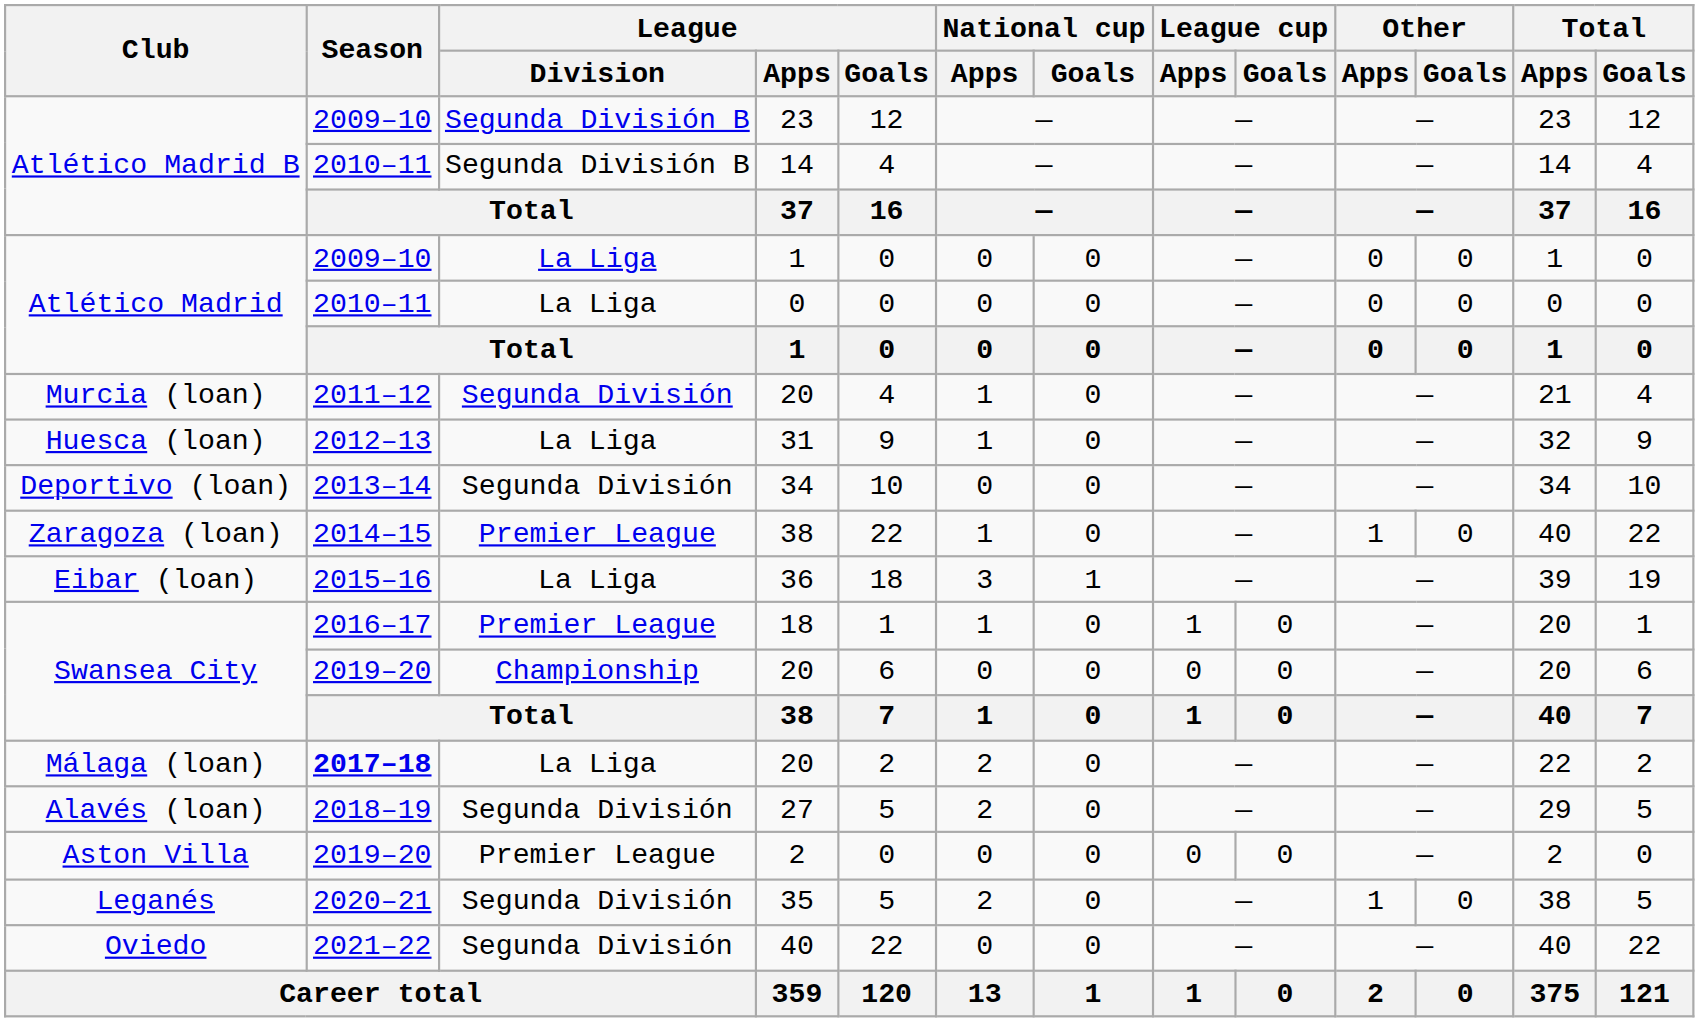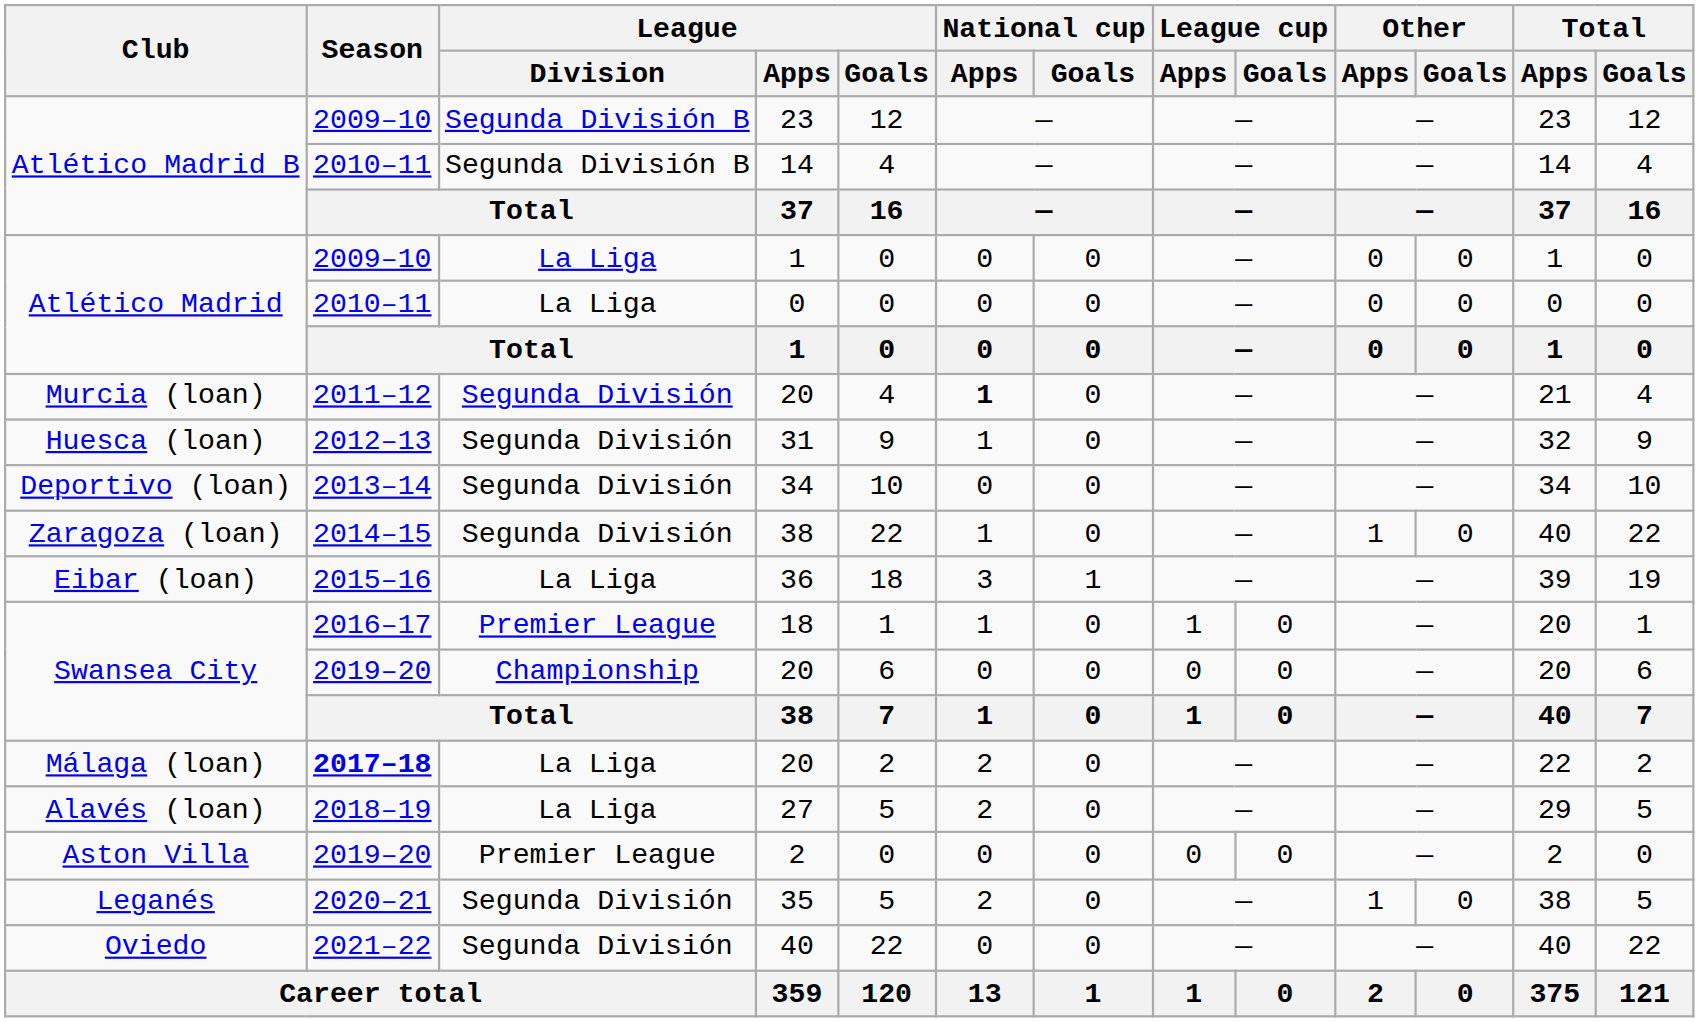Murcia (loan) / 20 | National cup / Apps: normal -> bold
31 | League / Division: La Liga -> Segunda División
Zaragoza (loan) / 38 | League / Division: Premier League -> Segunda División
27 | League / Division: Segunda División -> La Liga
